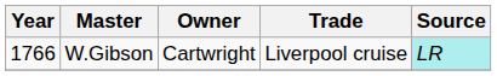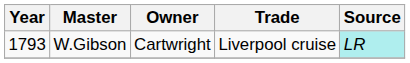W.Gibson | Year: 1766 -> 1793
